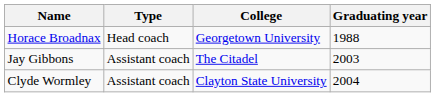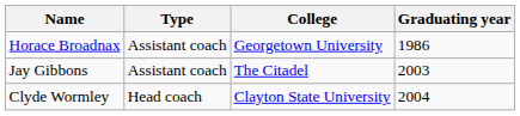Horace Broadnax | Type: Head coach -> Assistant coach
Horace Broadnax | Graduating year: 1988 -> 1986
Clyde Wormley | Type: Assistant coach -> Head coach
